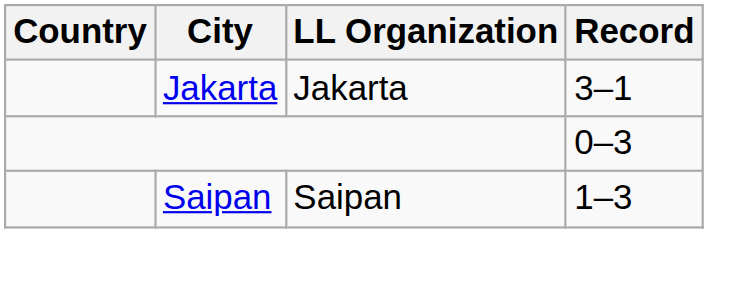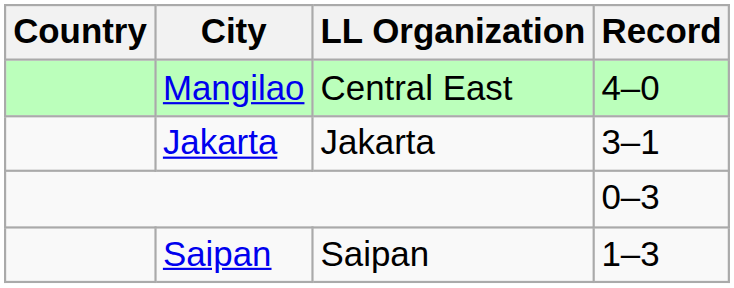+ row: Mangilao | Central East | 4–0
